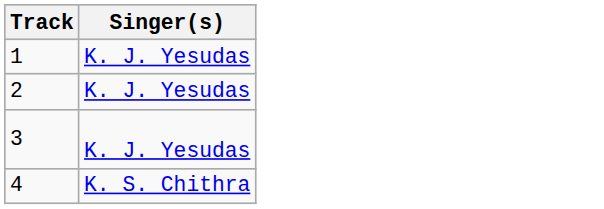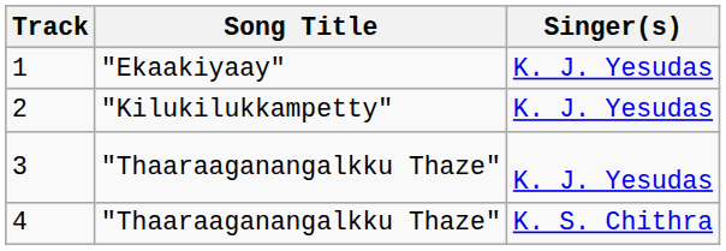+ column: Song Title | "Ekaakiyaay" | "Kilukilukkampetty" | "Thaaraaganangalkku Thaze" | "Thaaraaganangalkku Thaze"
